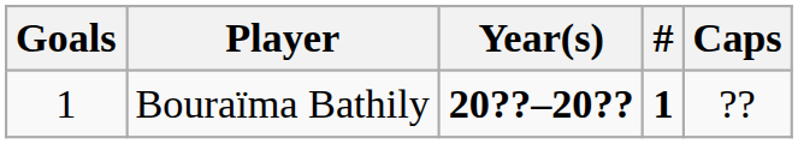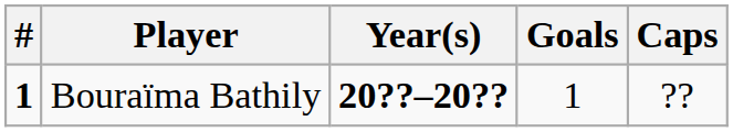columns swapped: # <-> Goals
